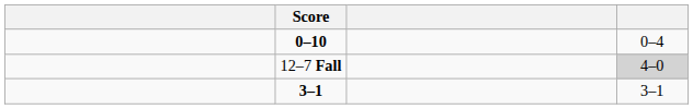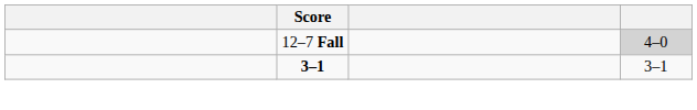- row: 0–10 | 0–4
